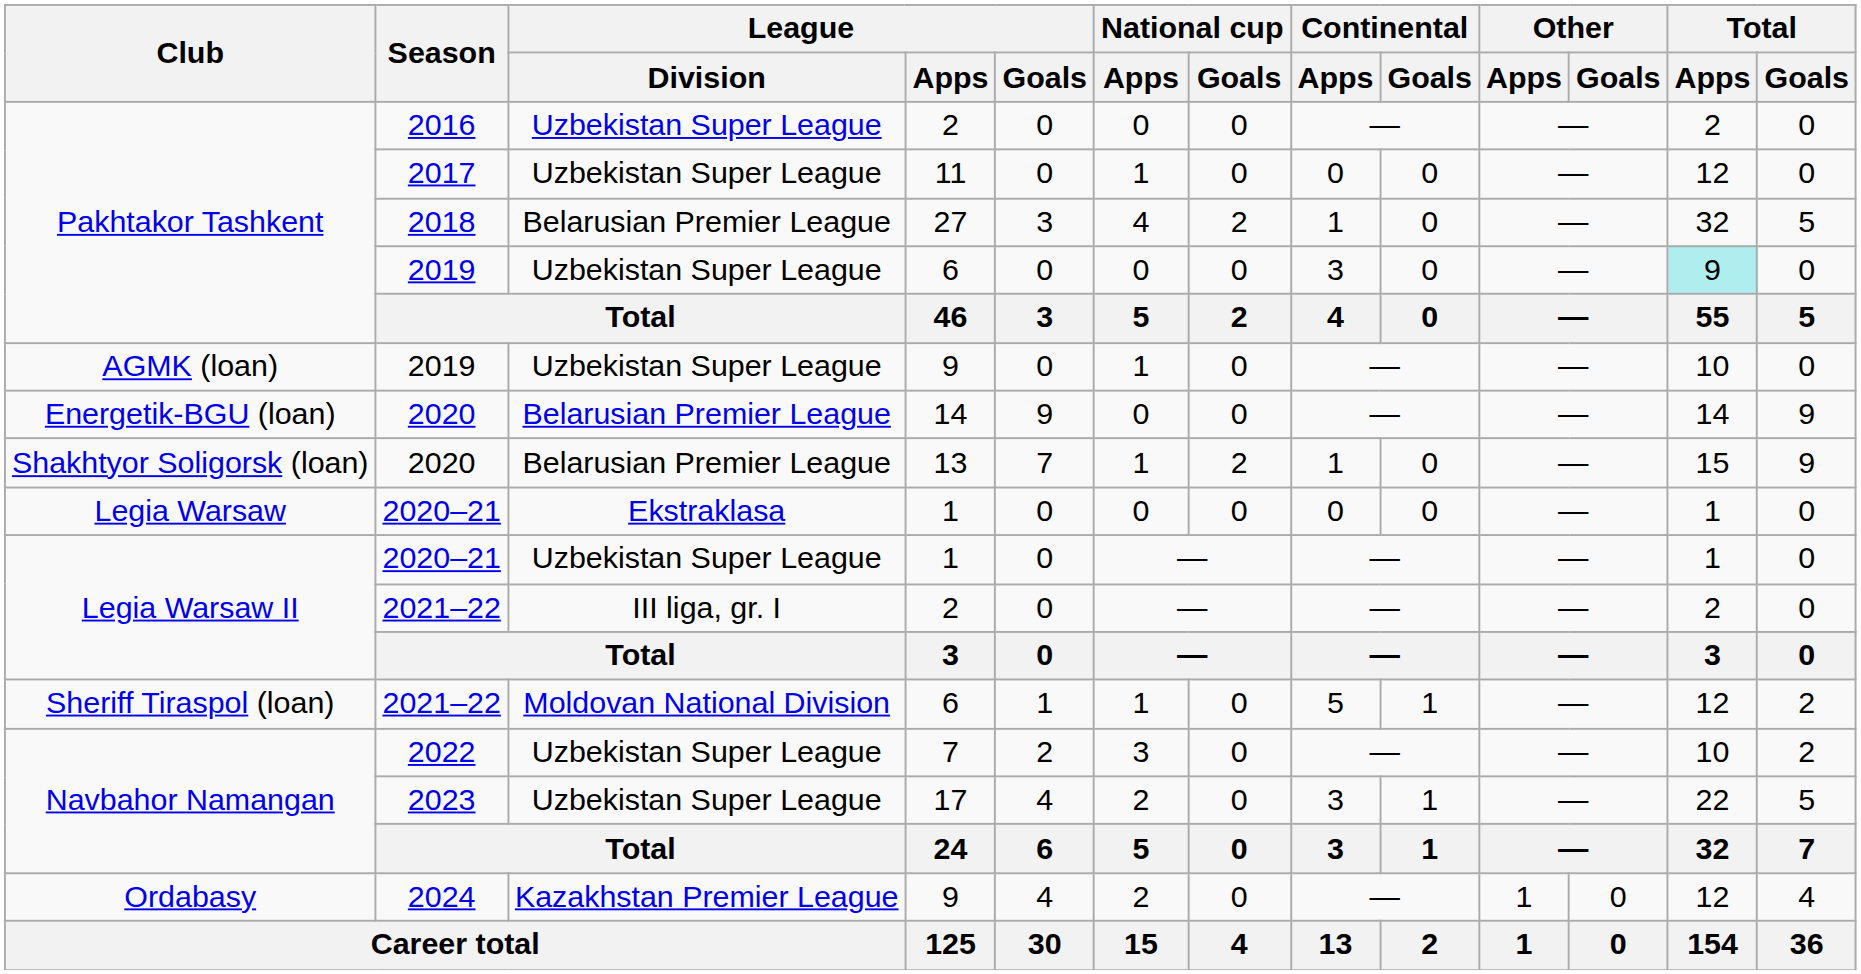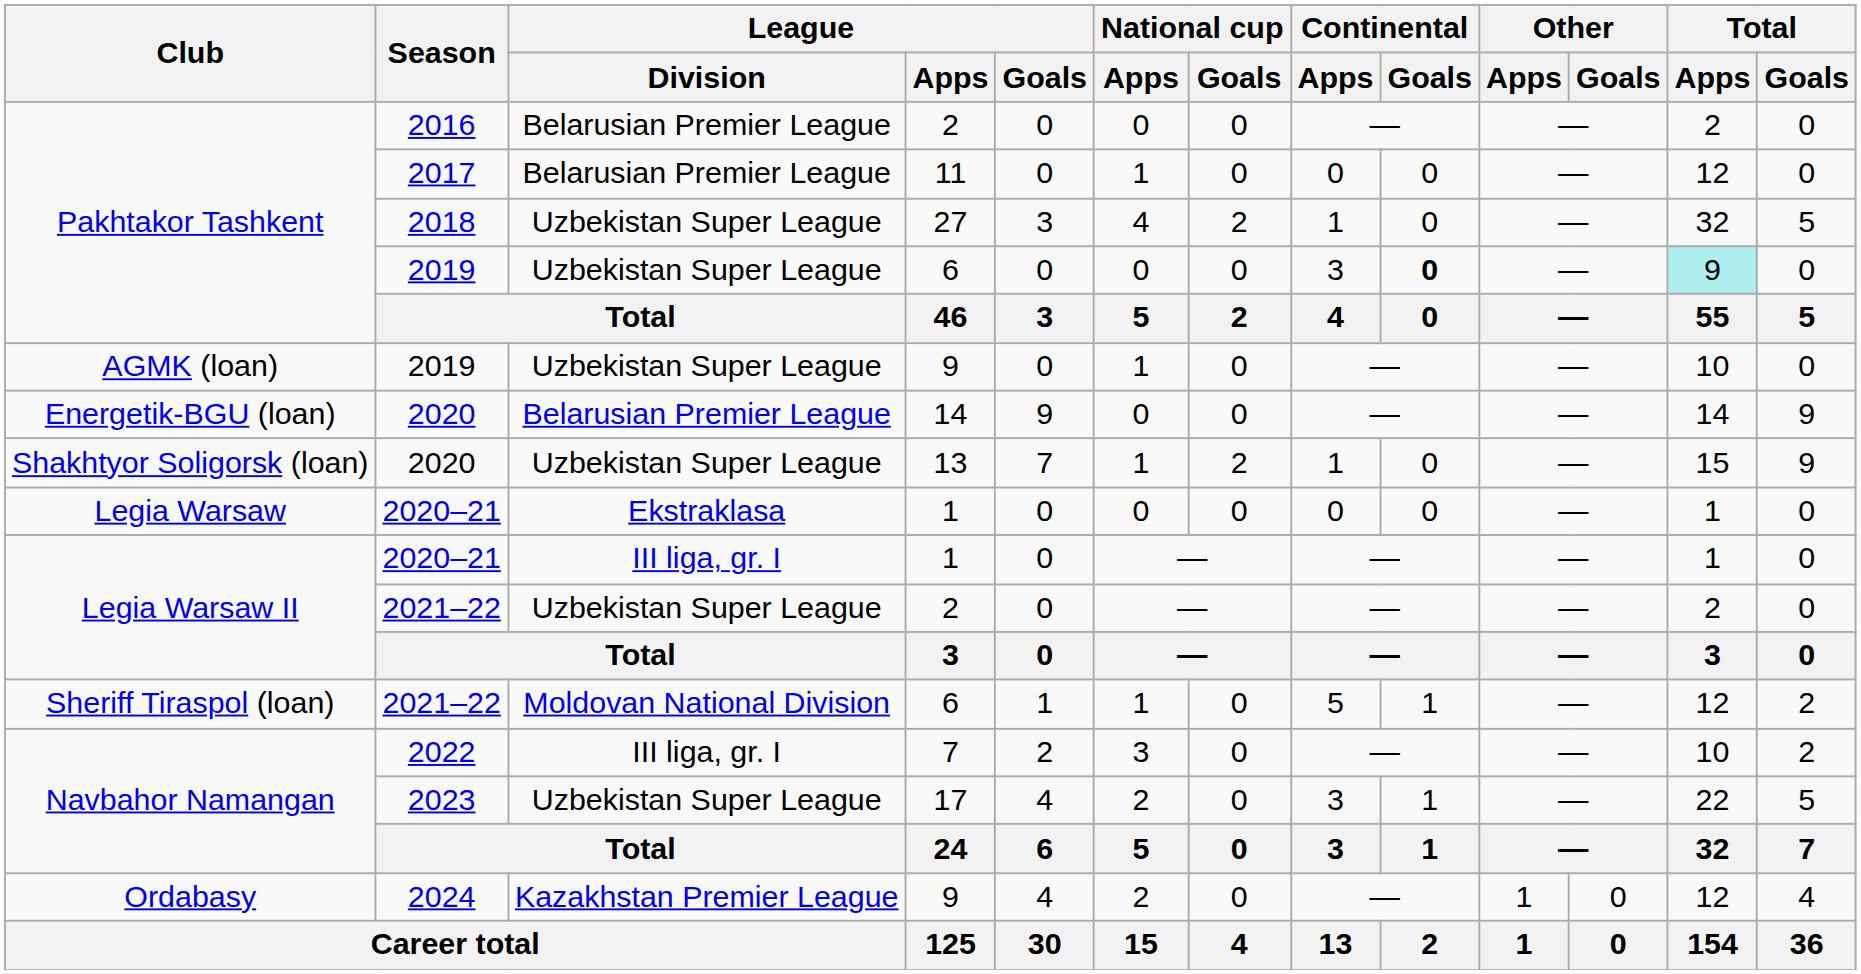2016 | League / Division: Uzbekistan Super League -> Belarusian Premier League
2017 | League / Division: Uzbekistan Super League -> Belarusian Premier League
2018 | League / Division: Belarusian Premier League -> Uzbekistan Super League
Pakhtakor Tashkent / 2019 | Continental / Goals: normal -> bold
Shakhtyor Soligorsk (loan) / 2020 | League / Division: Belarusian Premier League -> Uzbekistan Super League
Legia Warsaw II / 2020–21 | League / Division: Uzbekistan Super League -> III liga, gr. I
Legia Warsaw II / 2021–22 | League / Division: III liga, gr. I -> Uzbekistan Super League
2022 | League / Division: Uzbekistan Super League -> III liga, gr. I
